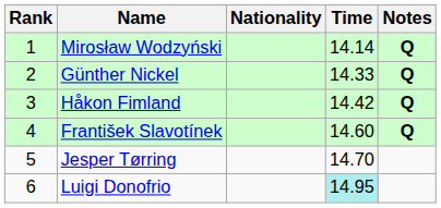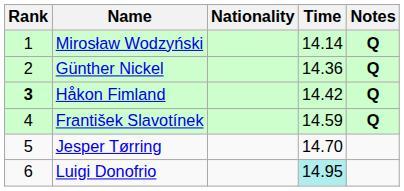Günther Nickel | Time: 14.33 -> 14.36
Håkon Fimland | Rank: normal -> bold
František Slavotínek | Time: 14.60 -> 14.59
